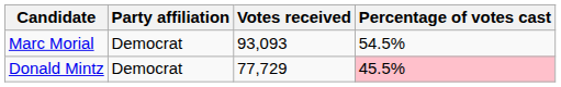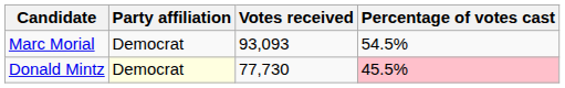Donald Mintz | Party affiliation: no background -> lightyellow background
Donald Mintz | Votes received: 77,729 -> 77,730
